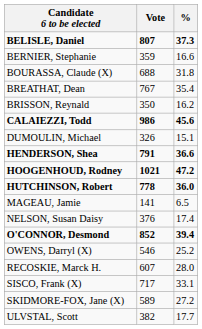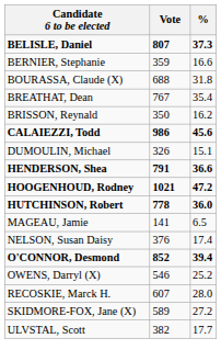- row: SISCO, Frank (X) | 717 | 33.1
